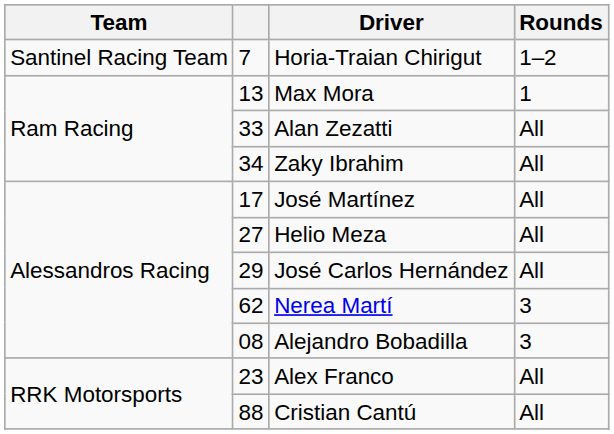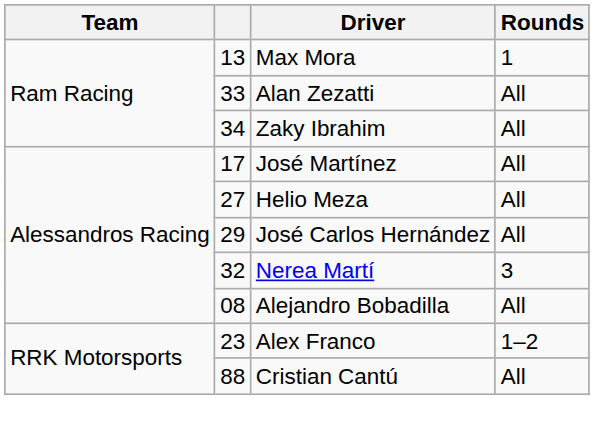- row: Santinel Racing Team | 7 | Horia-Traian Chirigut | 1–2
Nerea Martí | column 2: 62 -> 32
Alejandro Bobadilla | Rounds: 3 -> All
Alex Franco | Rounds: All -> 1–2
